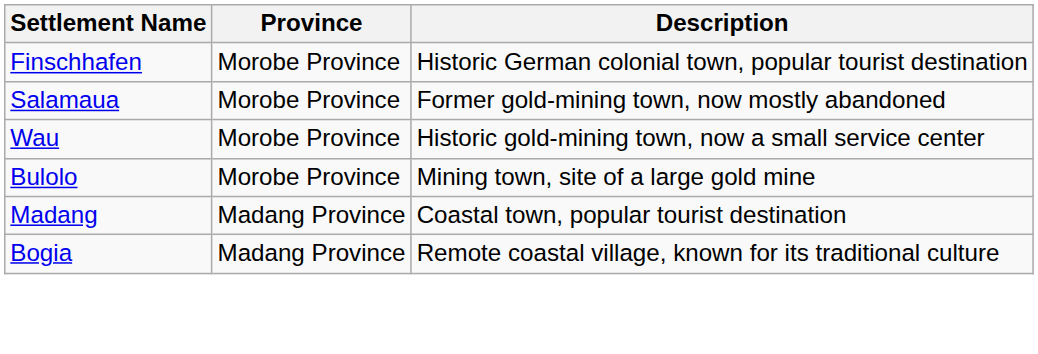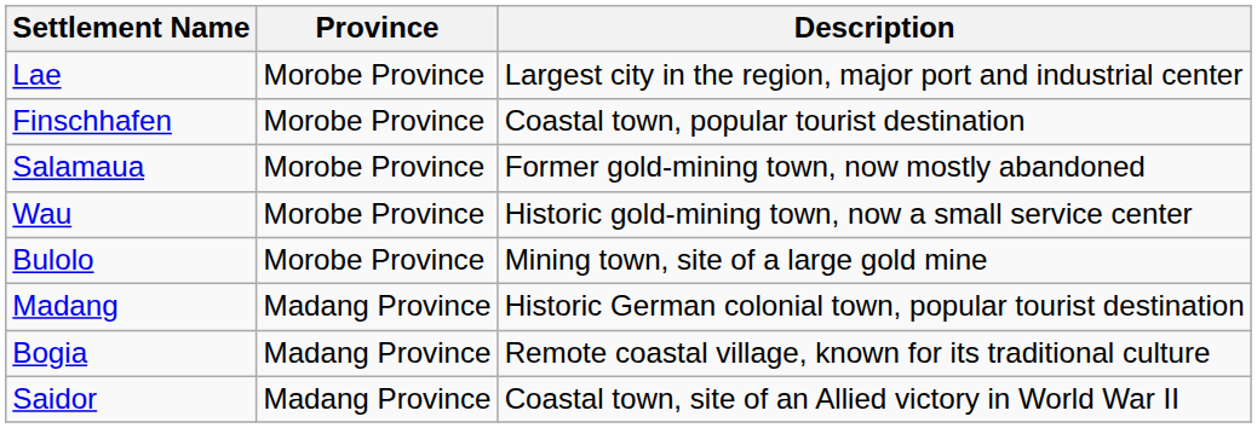+ row: Lae | Morobe Province | Largest city in the region, major port and industrial center
Finschhafen | Description: Historic German colonial town, popular tourist destination -> Coastal town, popular tourist destination
Madang | Description: Coastal town, popular tourist destination -> Historic German colonial town, popular tourist destination
+ row: Saidor | Madang Province | Coastal town, site of an Allied victory in World War II
